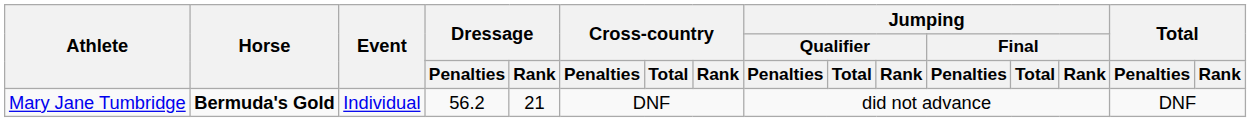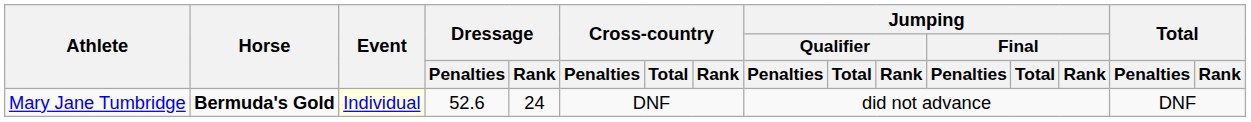Mary Jane Tumbridge | Event: no background -> lightyellow background
Mary Jane Tumbridge | Dressage / Penalties: 56.2 -> 52.6
Mary Jane Tumbridge | Dressage / Rank: 21 -> 24
